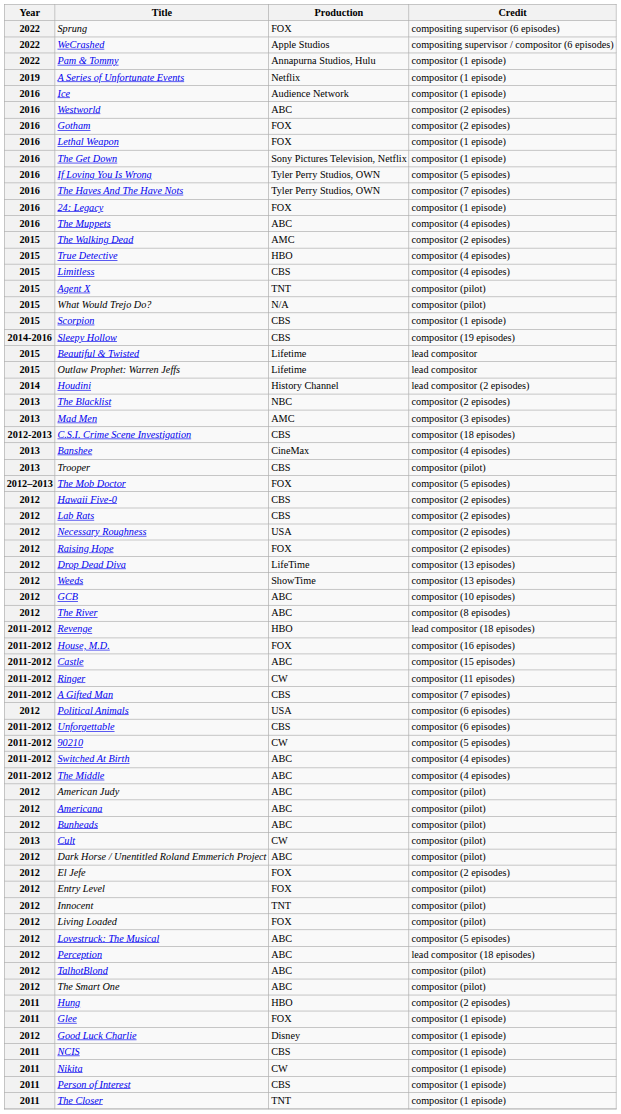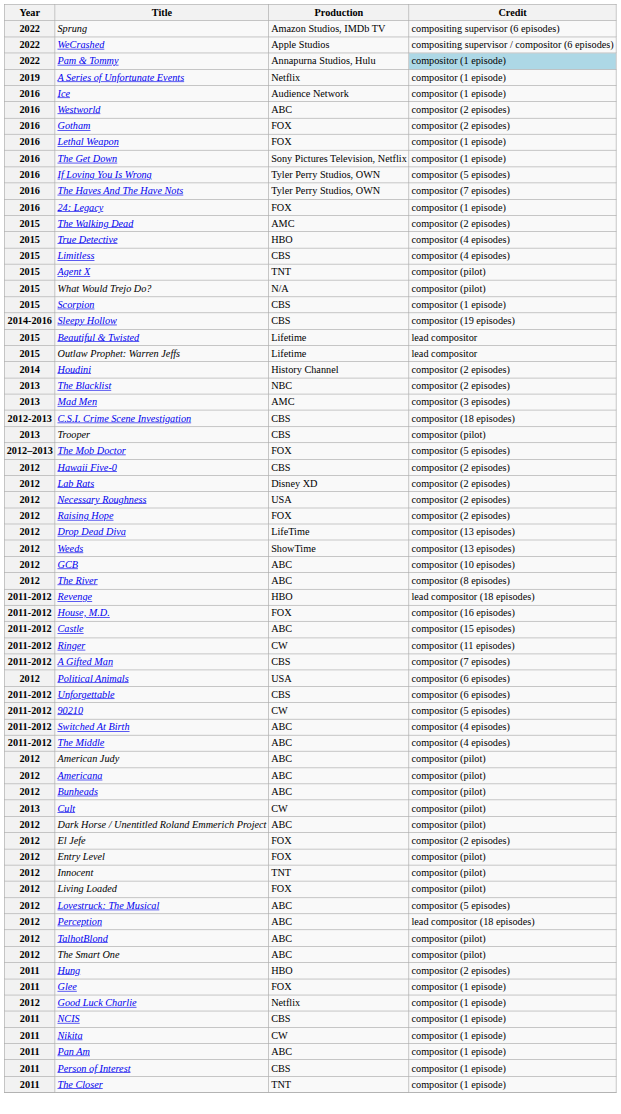Sprung | Production: FOX -> Amazon Studios, IMDb TV
Pam & Tommy | Credit: no background -> lightblue background
- row: 2016 | The Muppets | ABC | compositor (4 episodes)
Houdini | Credit: lead compositor (2 episodes) -> compositor (2 episodes)
- row: 2013 | Banshee | CineMax | compositor (4 episodes)
Lab Rats | Production: CBS -> Disney XD
Good Luck Charlie | Production: Disney -> Netflix
+ row: 2011 | Pan Am | ABC | compositor (1 episode)
